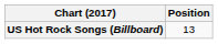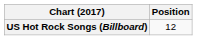US Hot Rock Songs (Billboard) | Position: 13 -> 12
